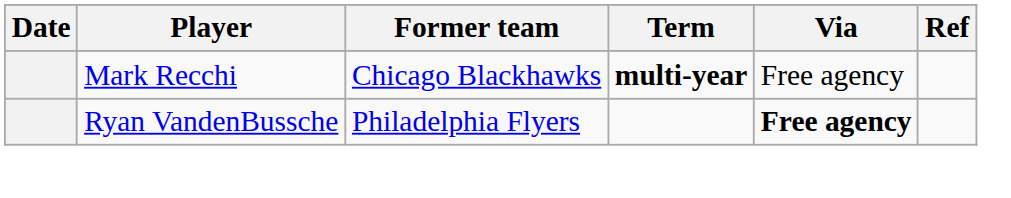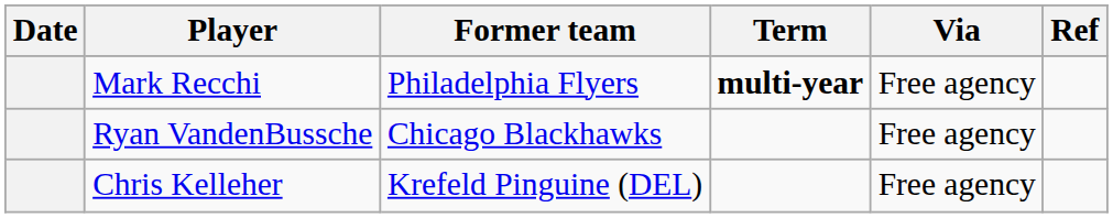Mark Recchi | Former team: Chicago Blackhawks -> Philadelphia Flyers
Ryan VandenBussche | Former team: Philadelphia Flyers -> Chicago Blackhawks
Ryan VandenBussche | Via: bold -> normal
+ row: Chris Kelleher | Krefeld Pinguine (DEL) | Free agency
